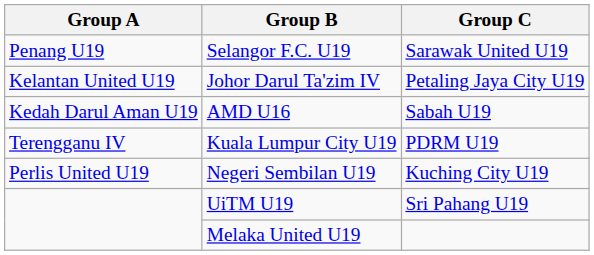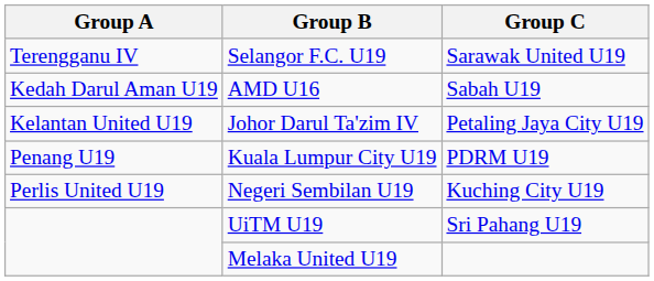Selangor F.C. U19 | Group A: Penang U19 -> Terengganu IV
rows swapped: Johor Darul Ta'zim IV <-> AMD U16
Kuala Lumpur City U19 | Group A: Terengganu IV -> Penang U19
